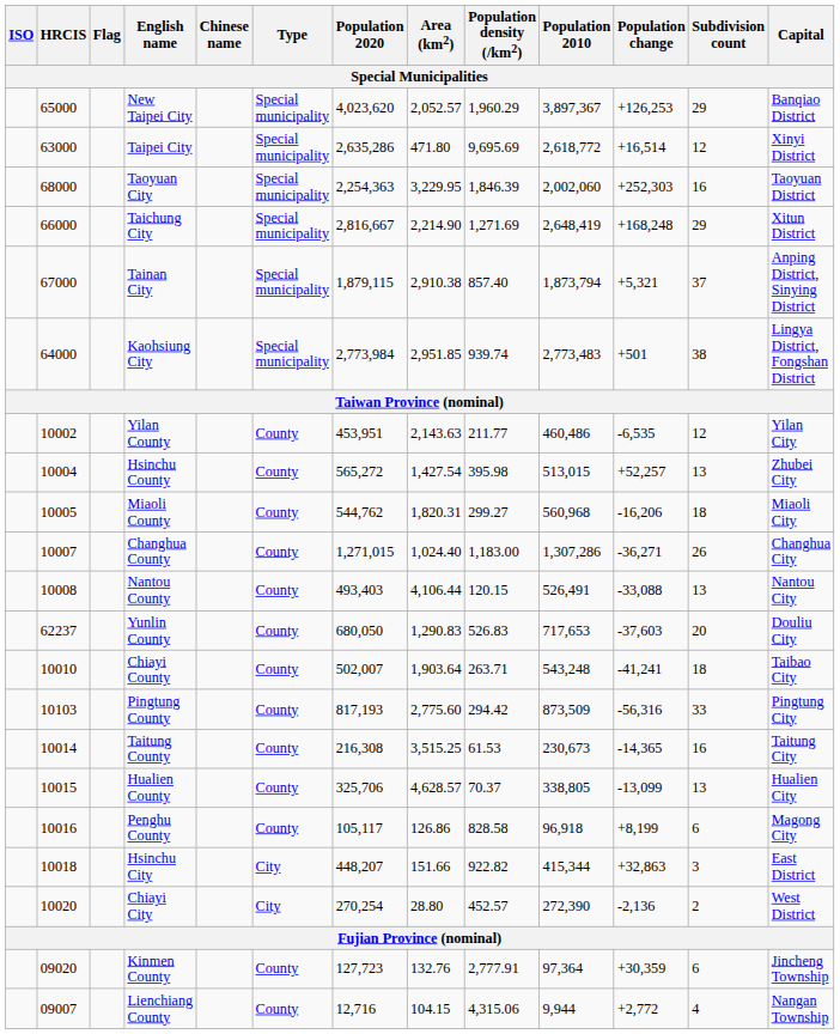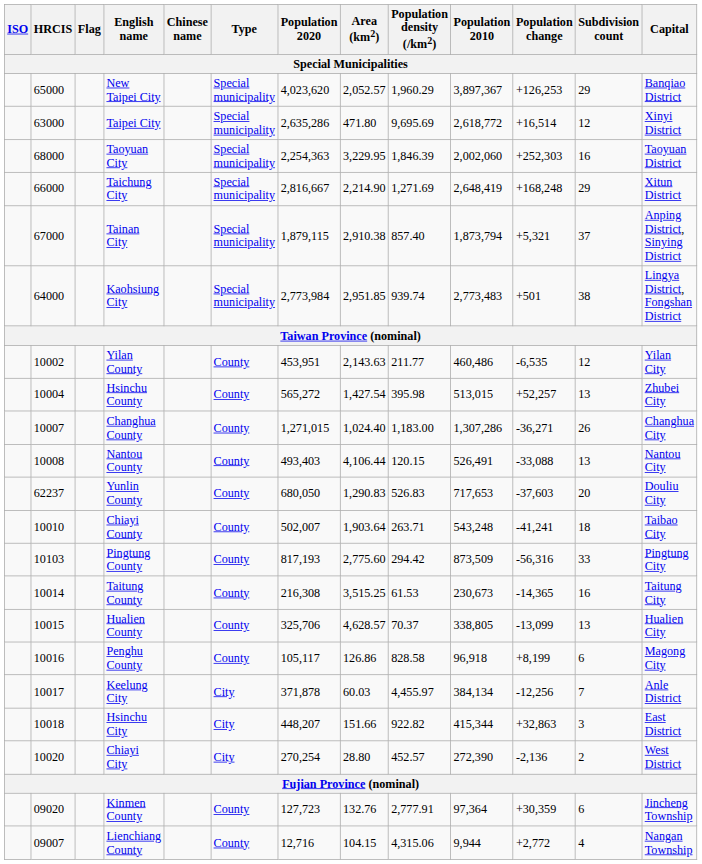- row: 10005 | Miaoli County | County | 544,762 | 1,820.31 | 299.27 | 560,968 | -16,206 | 18 | Miaoli City
+ row: 10017 | Keelung City | City | 371,878 | 60.03 | 4,455.97 | 384,134 | -12,256 | 7 | Anle District
